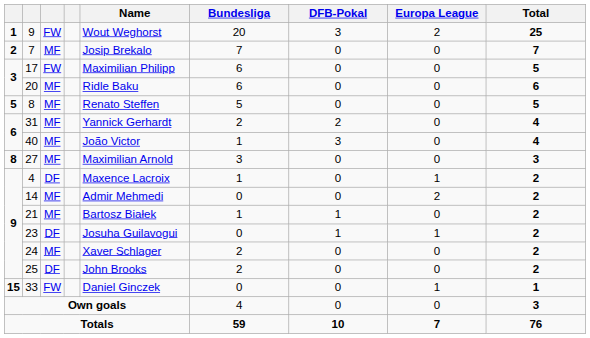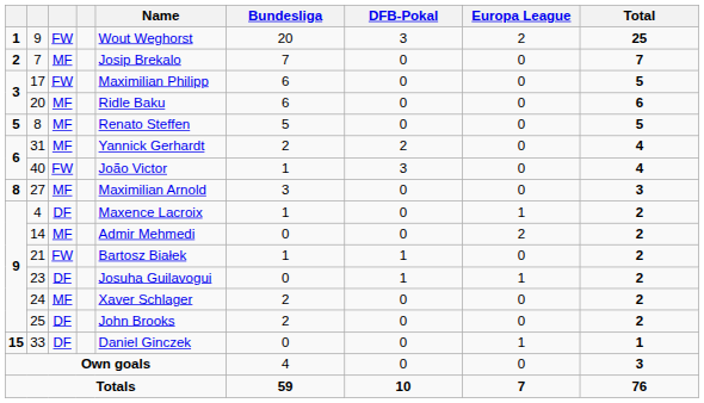40 | column 3: MF -> FW
21 | column 3: MF -> FW
33 | column 3: FW -> DF
